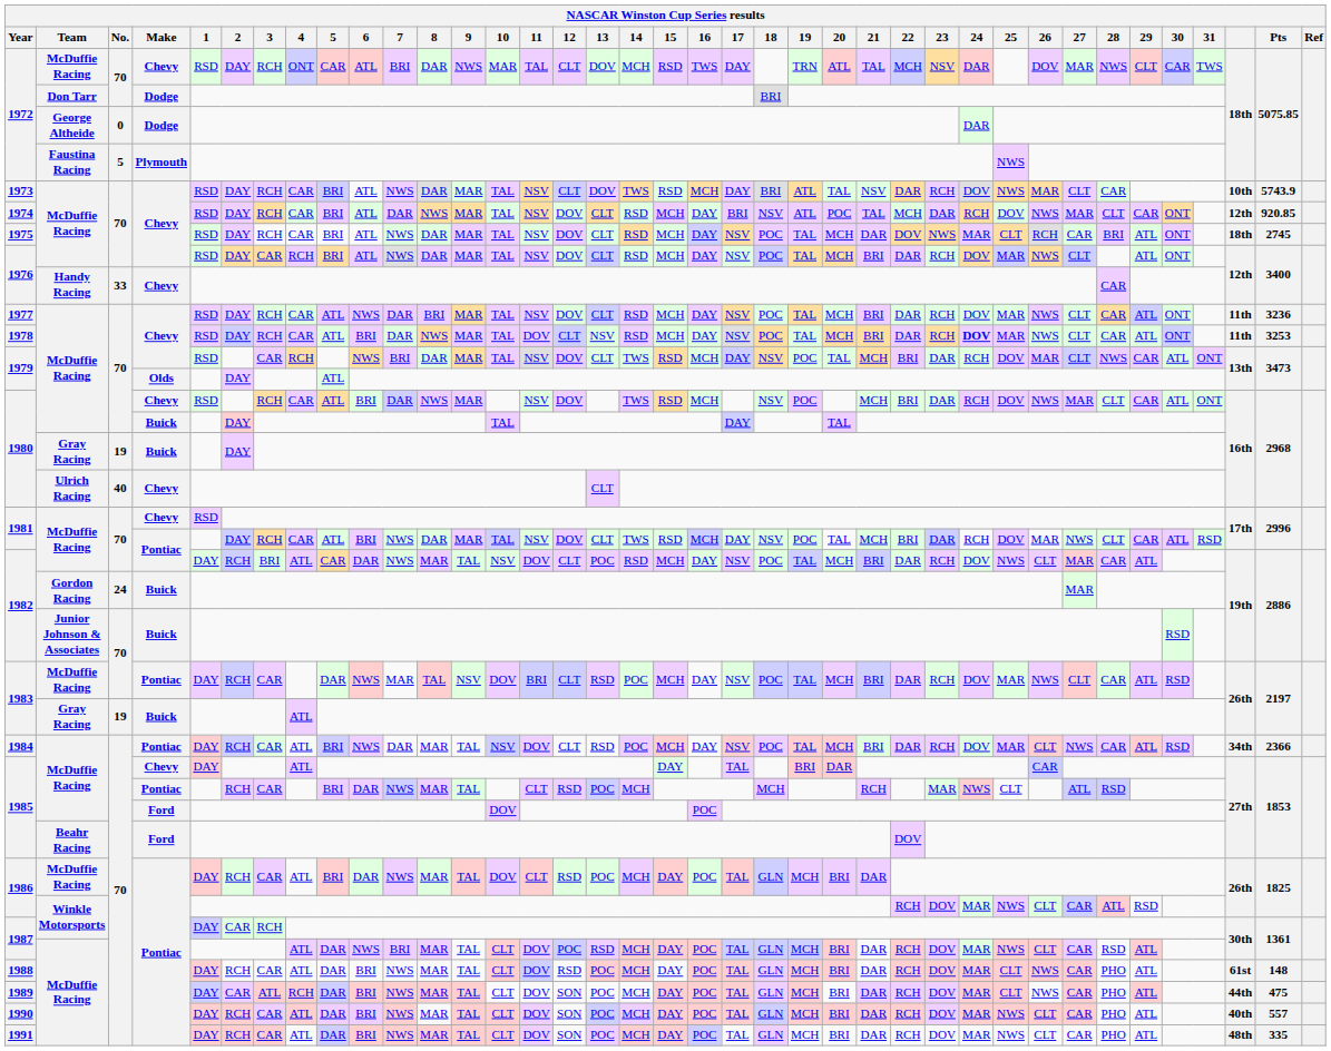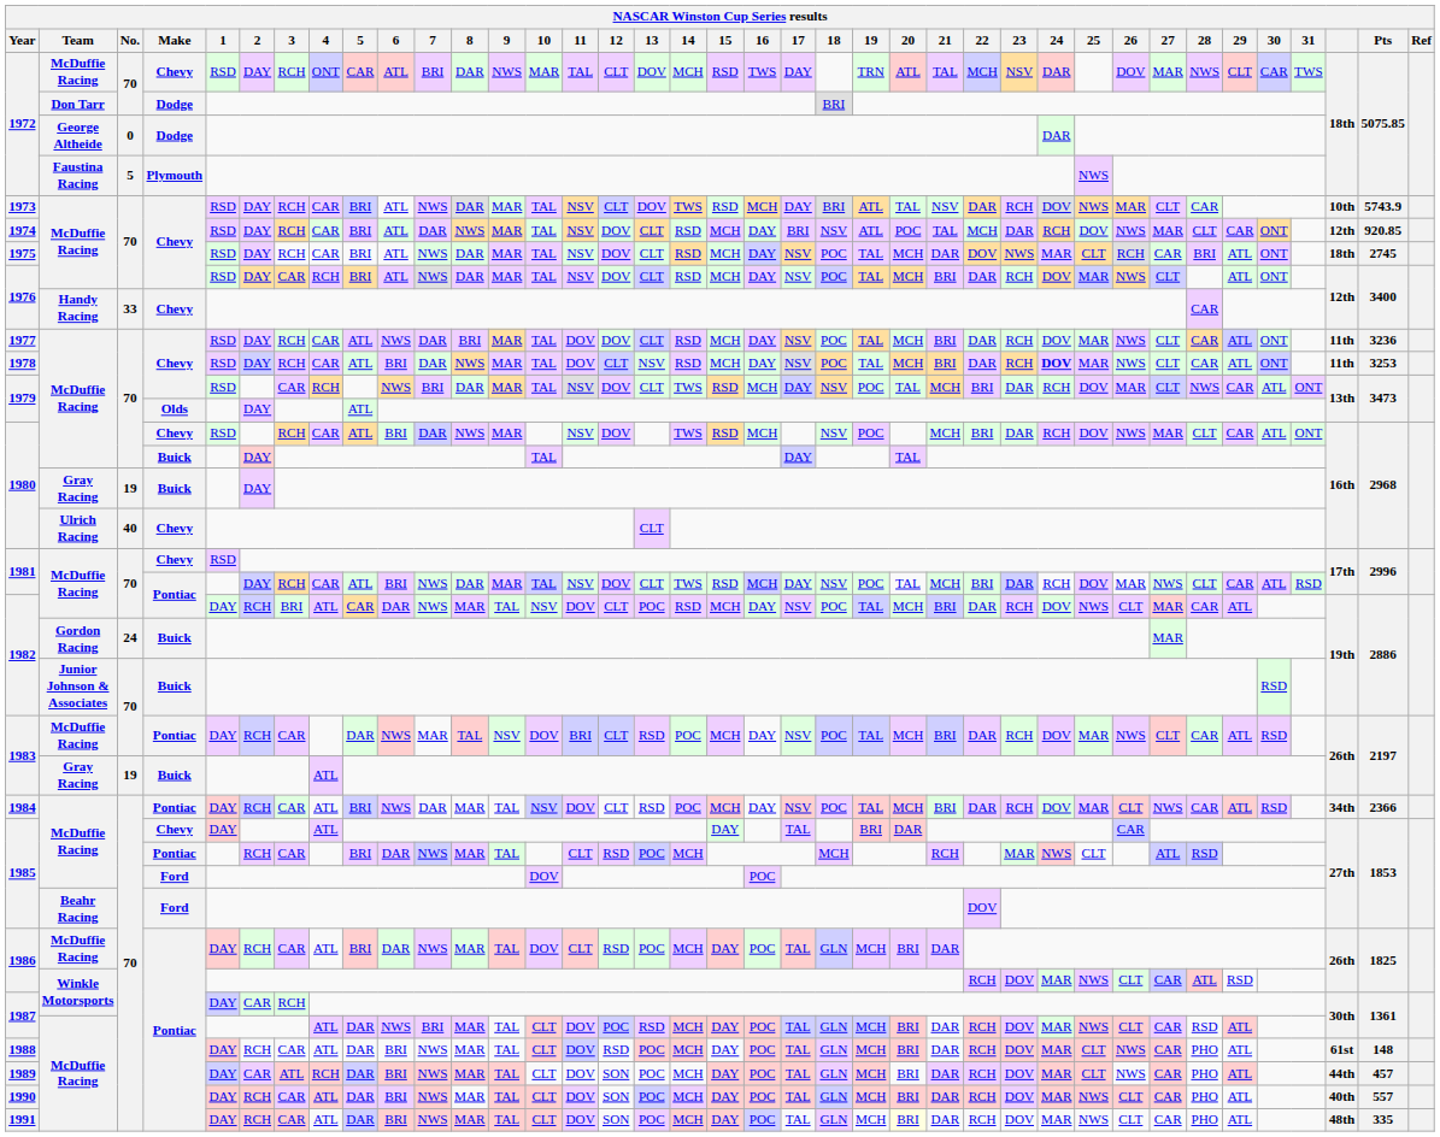1977 | 11: NSV -> DOV
1989 | Pts: 475 -> 457
1991 | 20: no background -> lightyellow background
